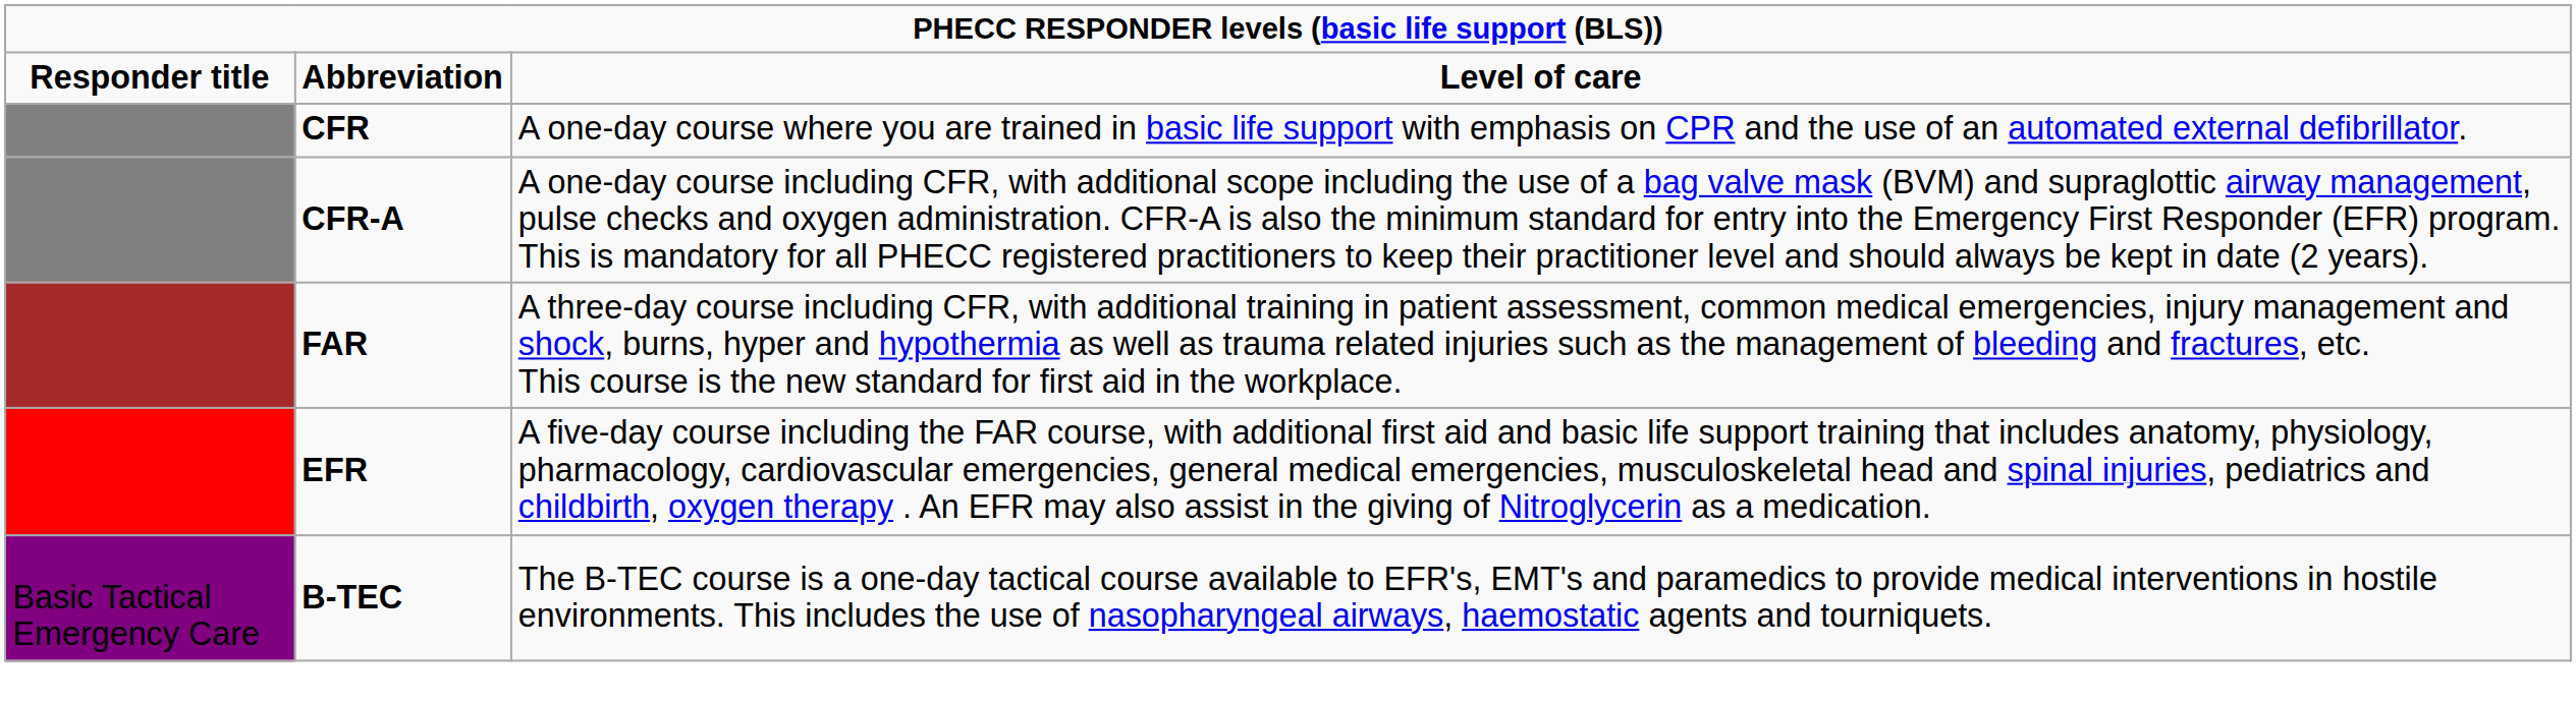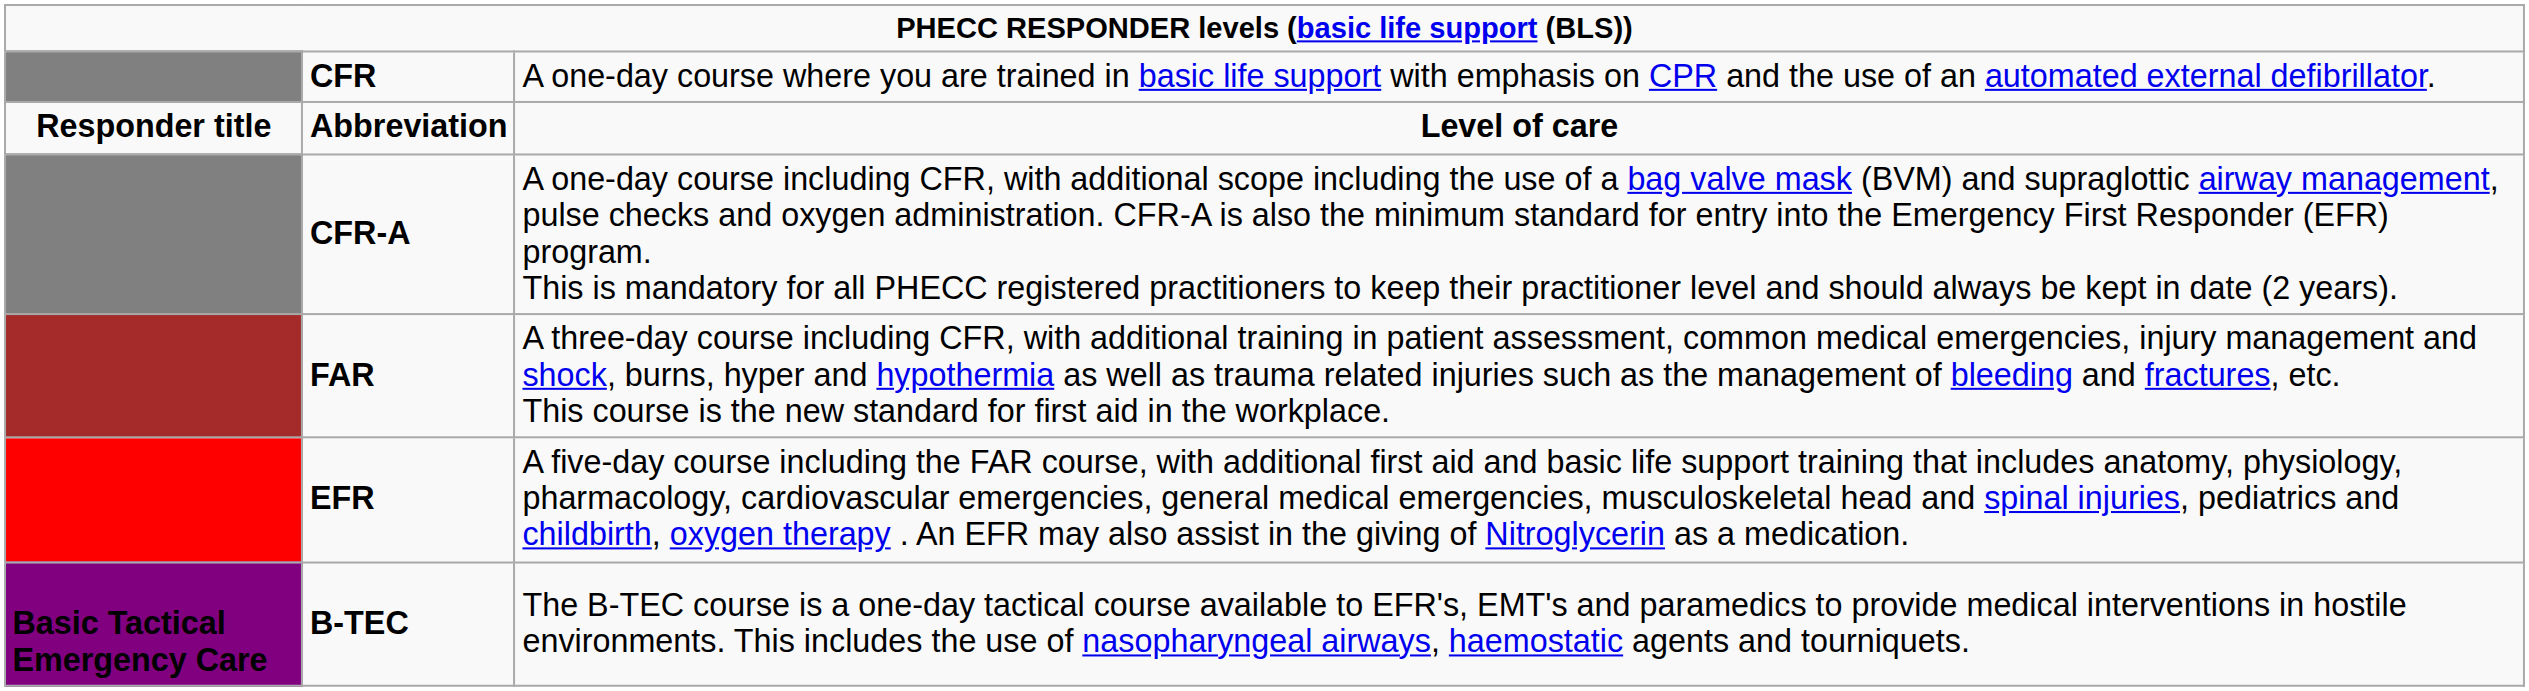rows swapped: Abbreviation <-> CFR
B-TEC | column 1: normal -> bold
